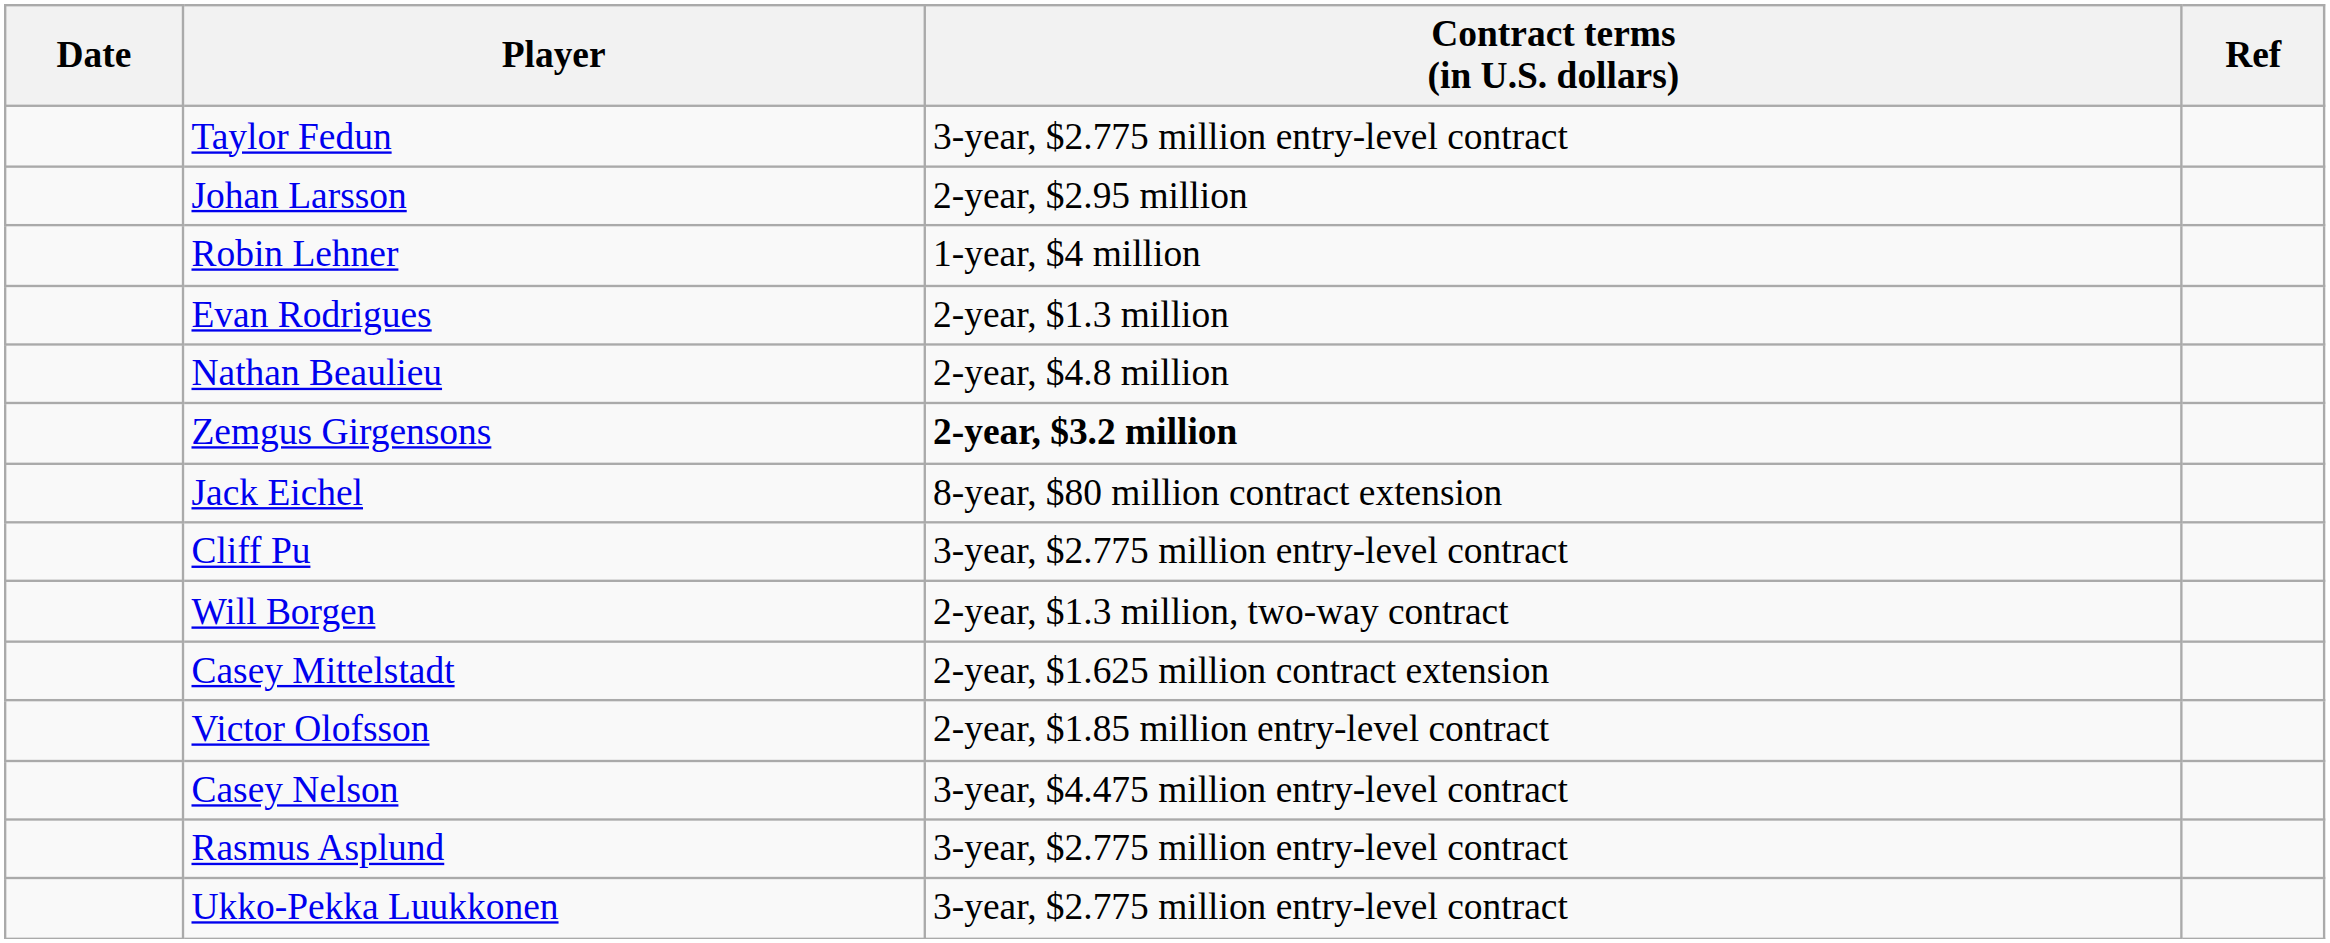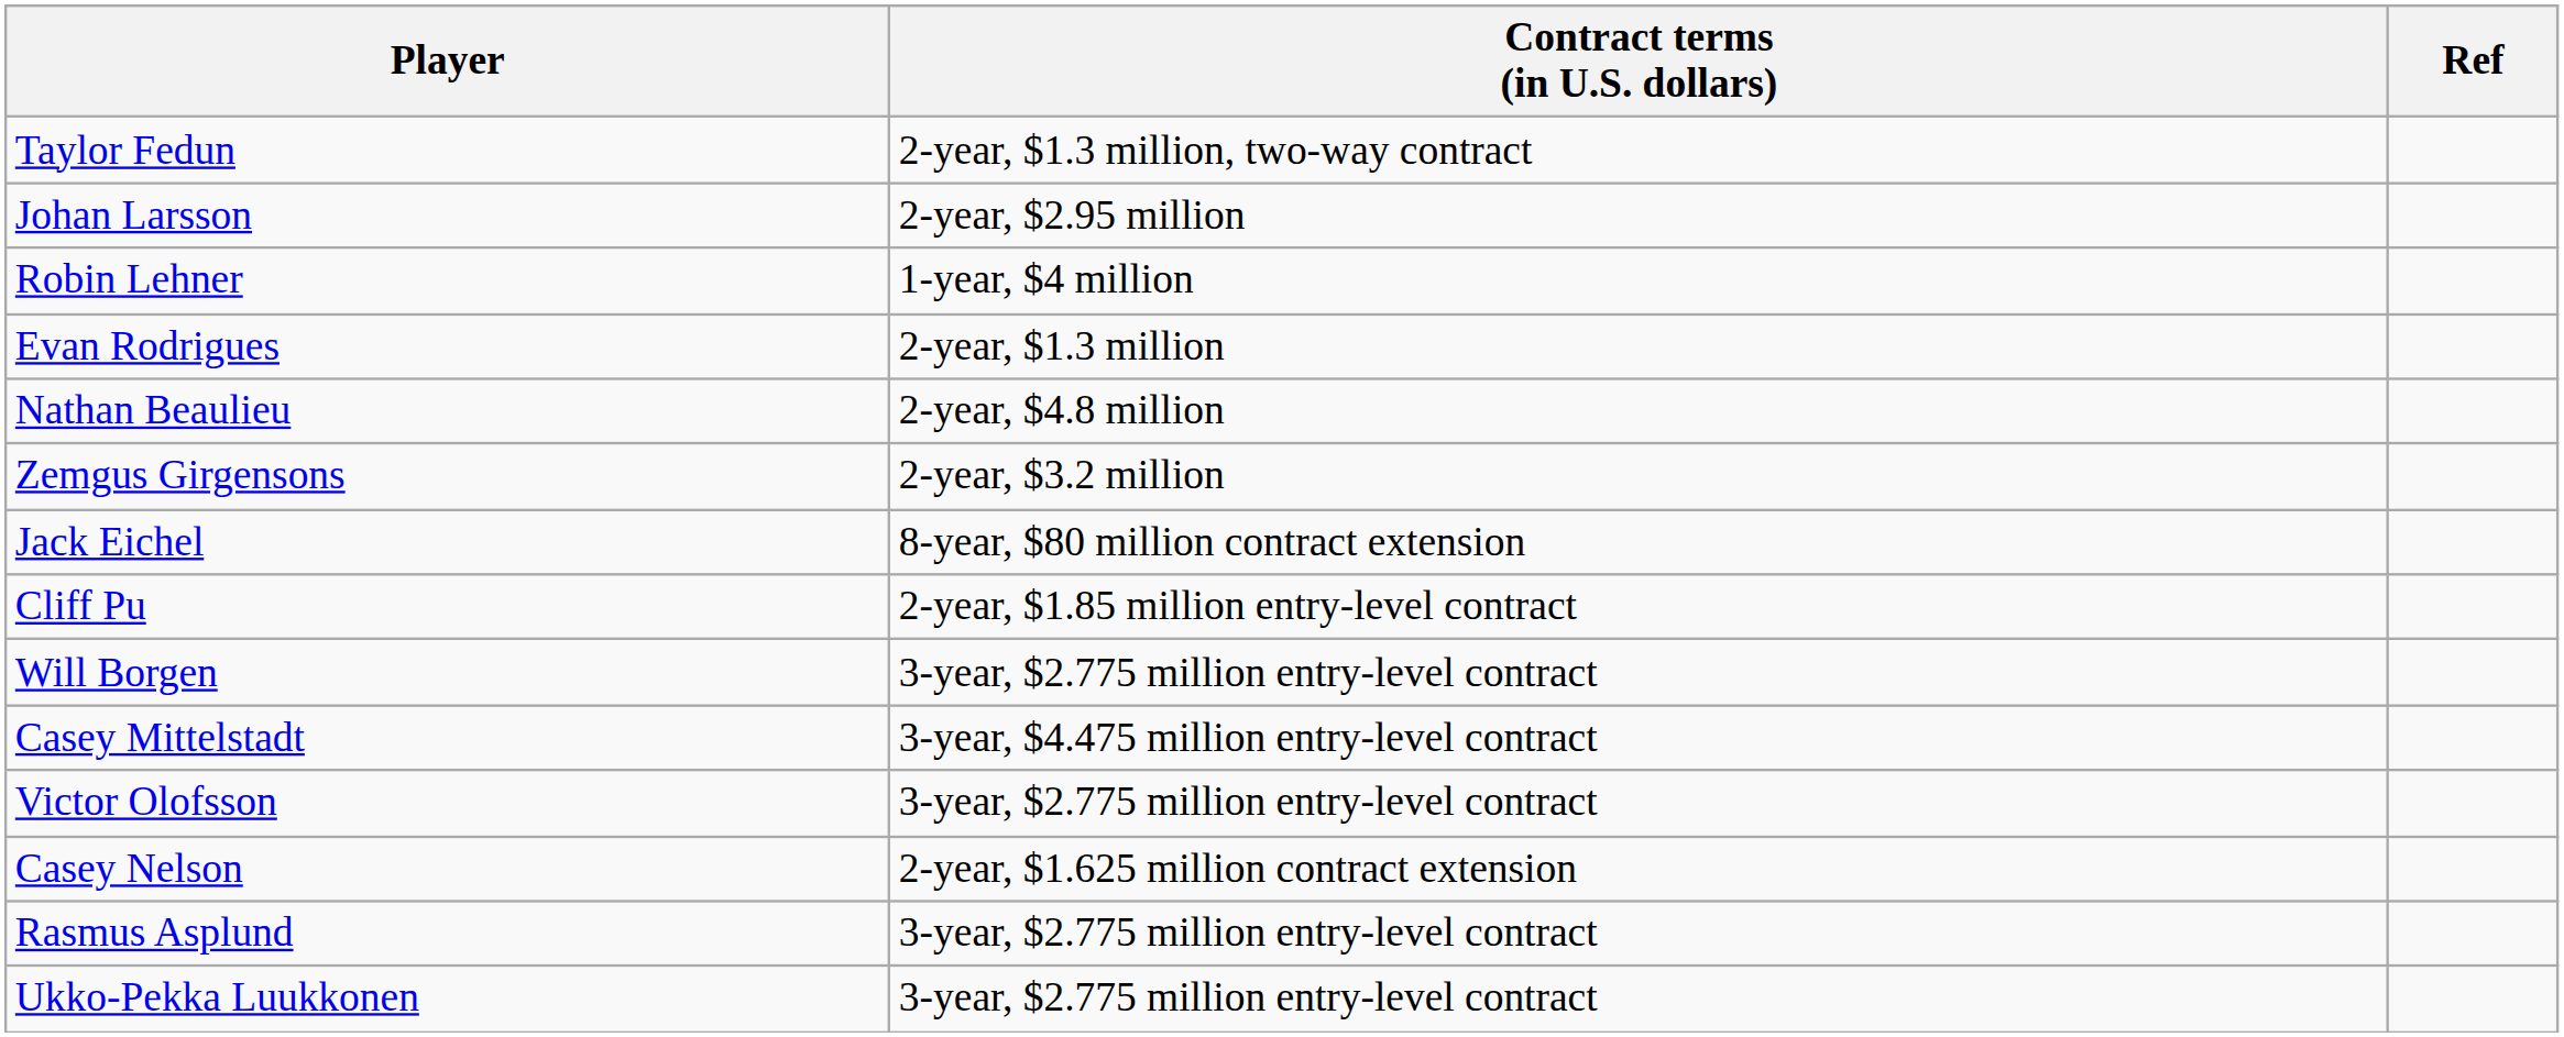- column: Date
Taylor Fedun | Contract terms (in U.S. dollars): 3-year, $2.775 million entry-level contract -> 2-year, $1.3 million, two-way contract
Zemgus Girgensons | Contract terms (in U.S. dollars): bold -> normal
Cliff Pu | Contract terms (in U.S. dollars): 3-year, $2.775 million entry-level contract -> 2-year, $1.85 million entry-level contract
Will Borgen | Contract terms (in U.S. dollars): 2-year, $1.3 million, two-way contract -> 3-year, $2.775 million entry-level contract
Casey Mittelstadt | Contract terms (in U.S. dollars): 2-year, $1.625 million contract extension -> 3-year, $4.475 million entry-level contract
Victor Olofsson | Contract terms (in U.S. dollars): 2-year, $1.85 million entry-level contract -> 3-year, $2.775 million entry-level contract
Casey Nelson | Contract terms (in U.S. dollars): 3-year, $4.475 million entry-level contract -> 2-year, $1.625 million contract extension
